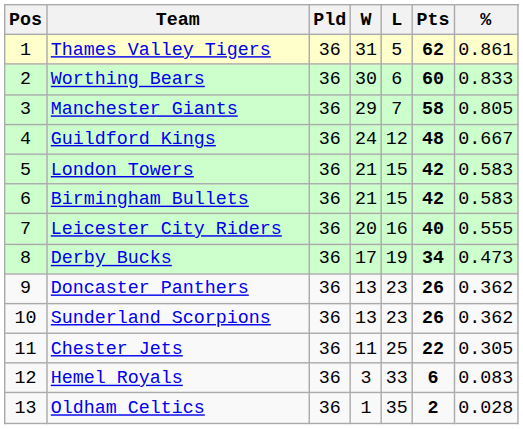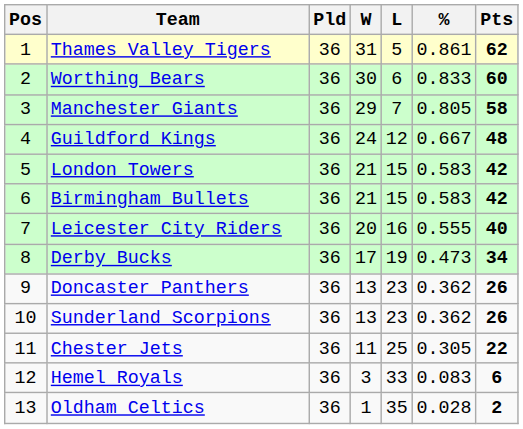columns swapped: % <-> Pts
